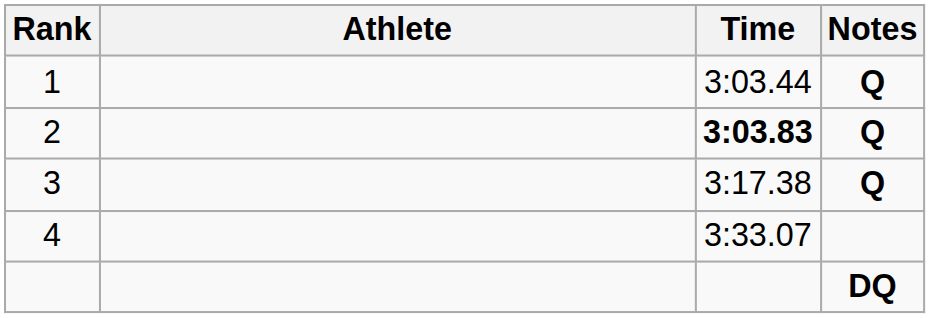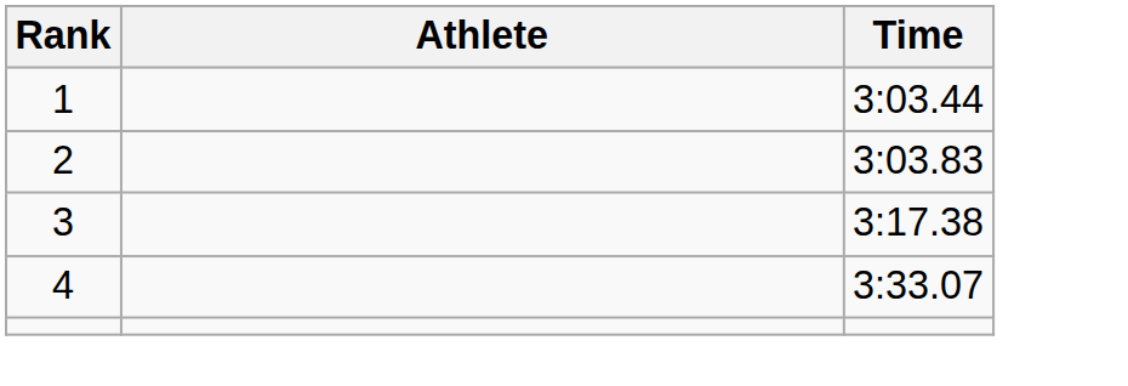- column: Notes | Q | Q | Q | DQ
2 | Time: bold -> normal
